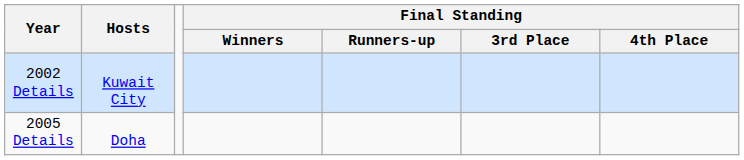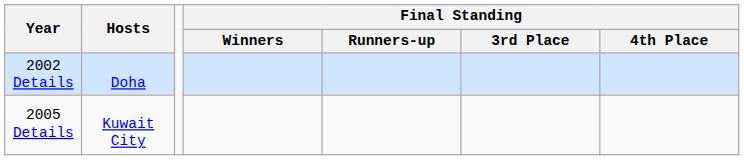2002 Details | Hosts: Kuwait City -> Doha
2005 Details | Hosts: Doha -> Kuwait City
